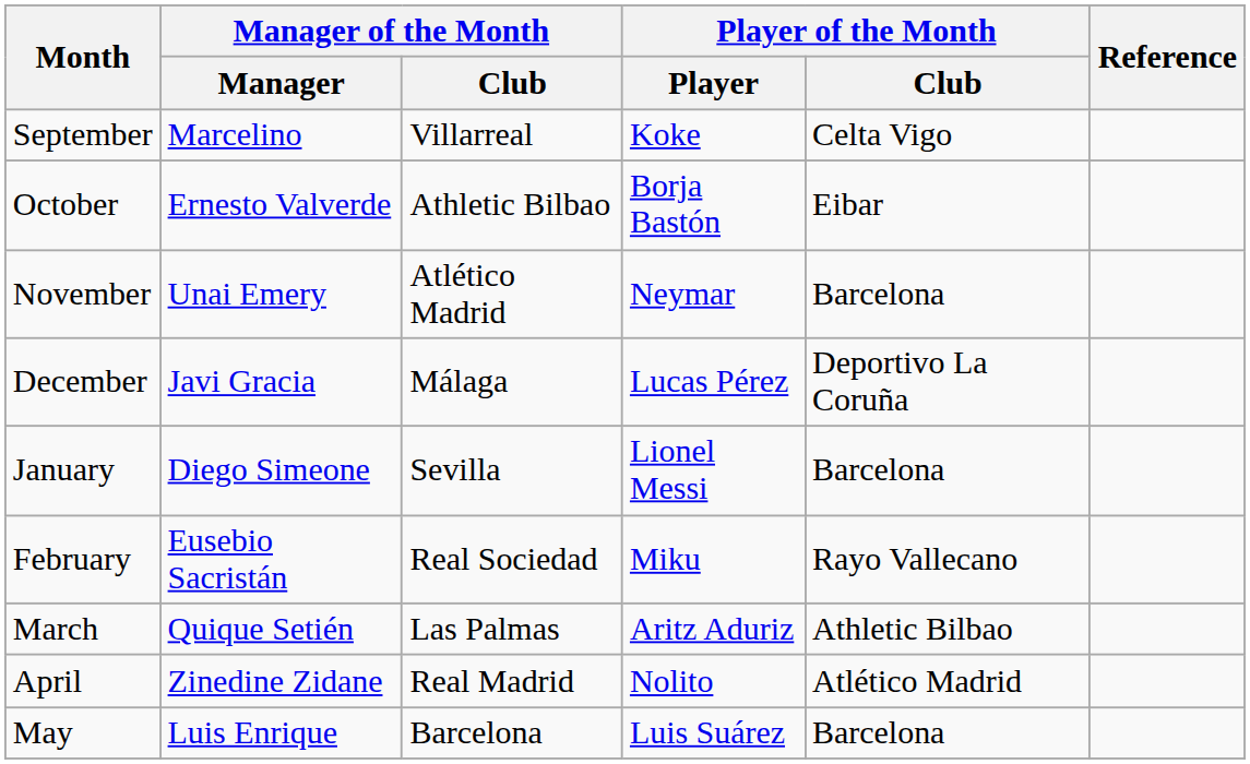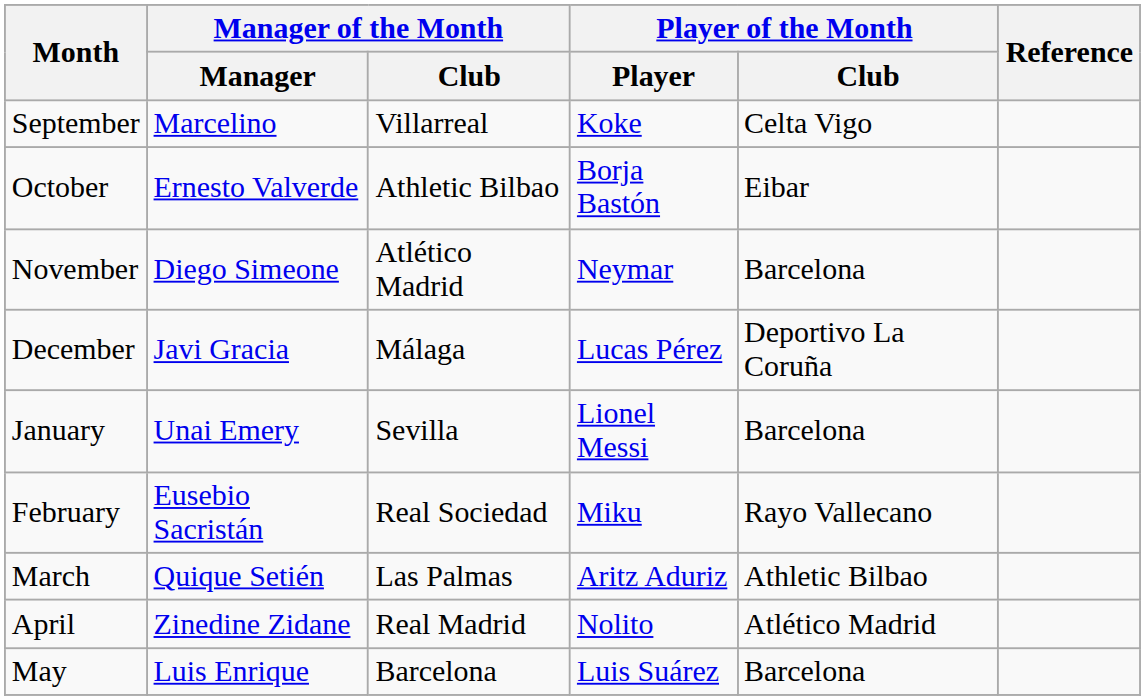November | Manager of the Month / Manager: Unai Emery -> Diego Simeone
January | Manager of the Month / Manager: Diego Simeone -> Unai Emery
